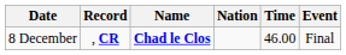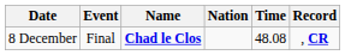columns swapped: Event <-> Record
8 December | Time: 46.00 -> 48.08
